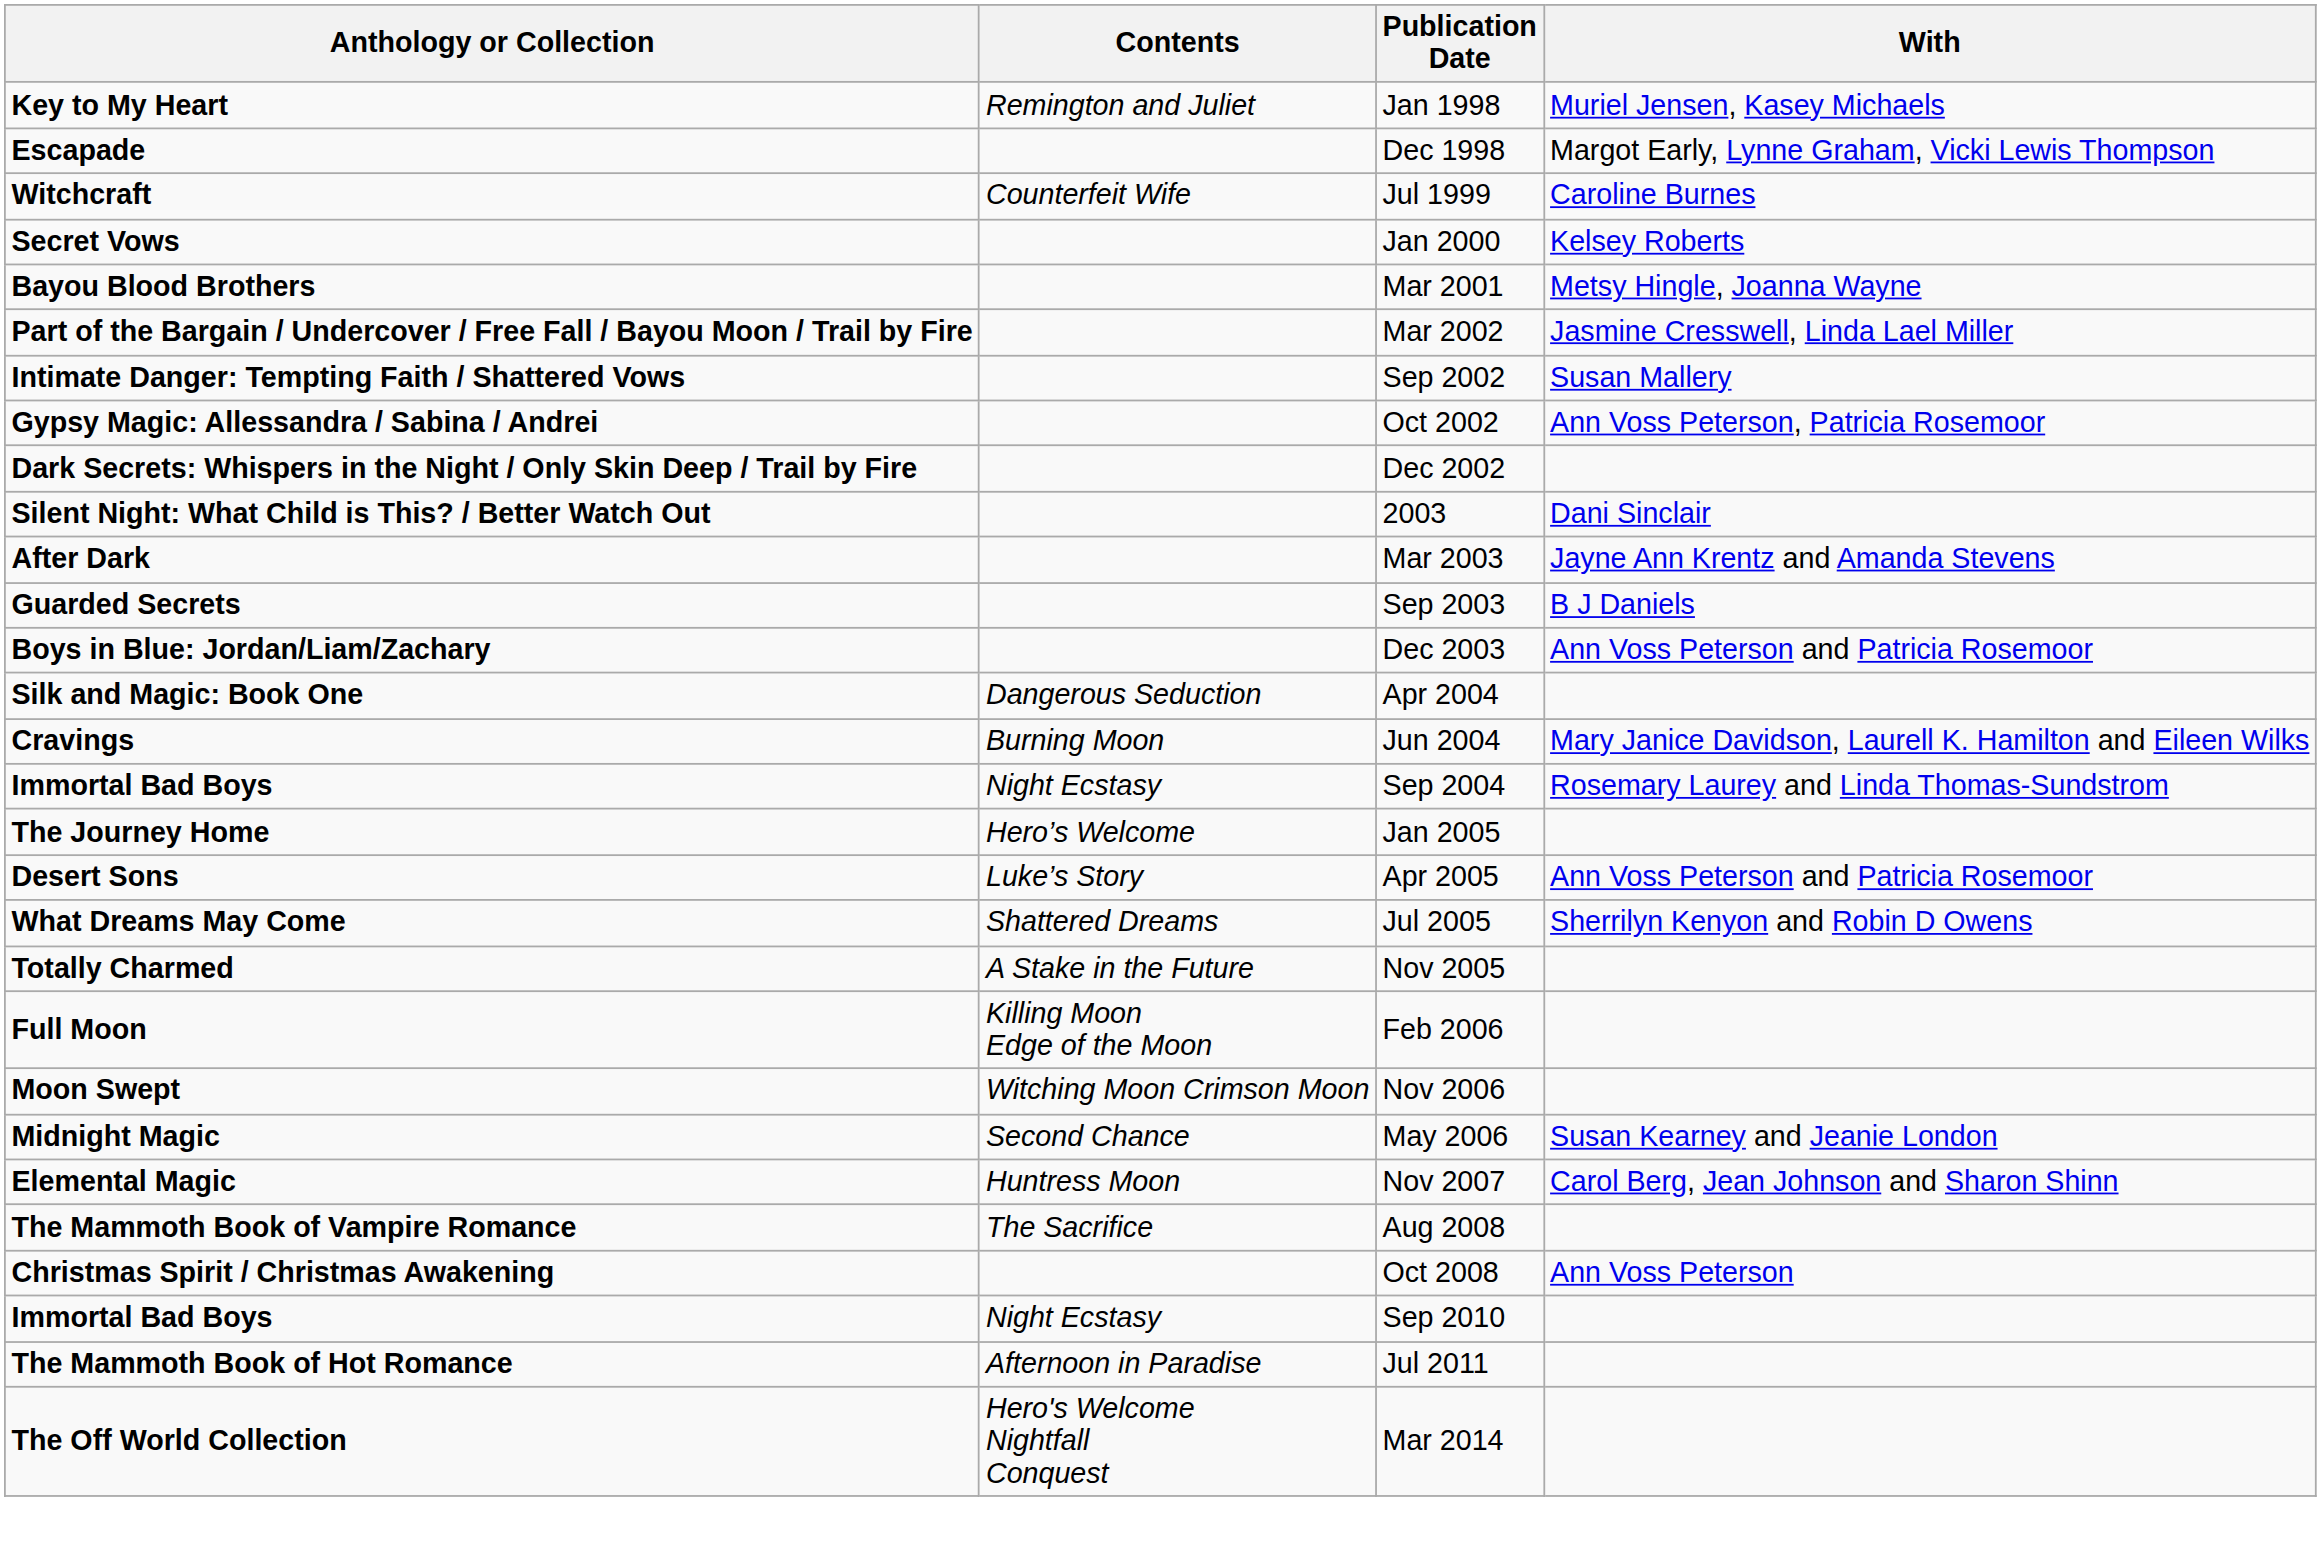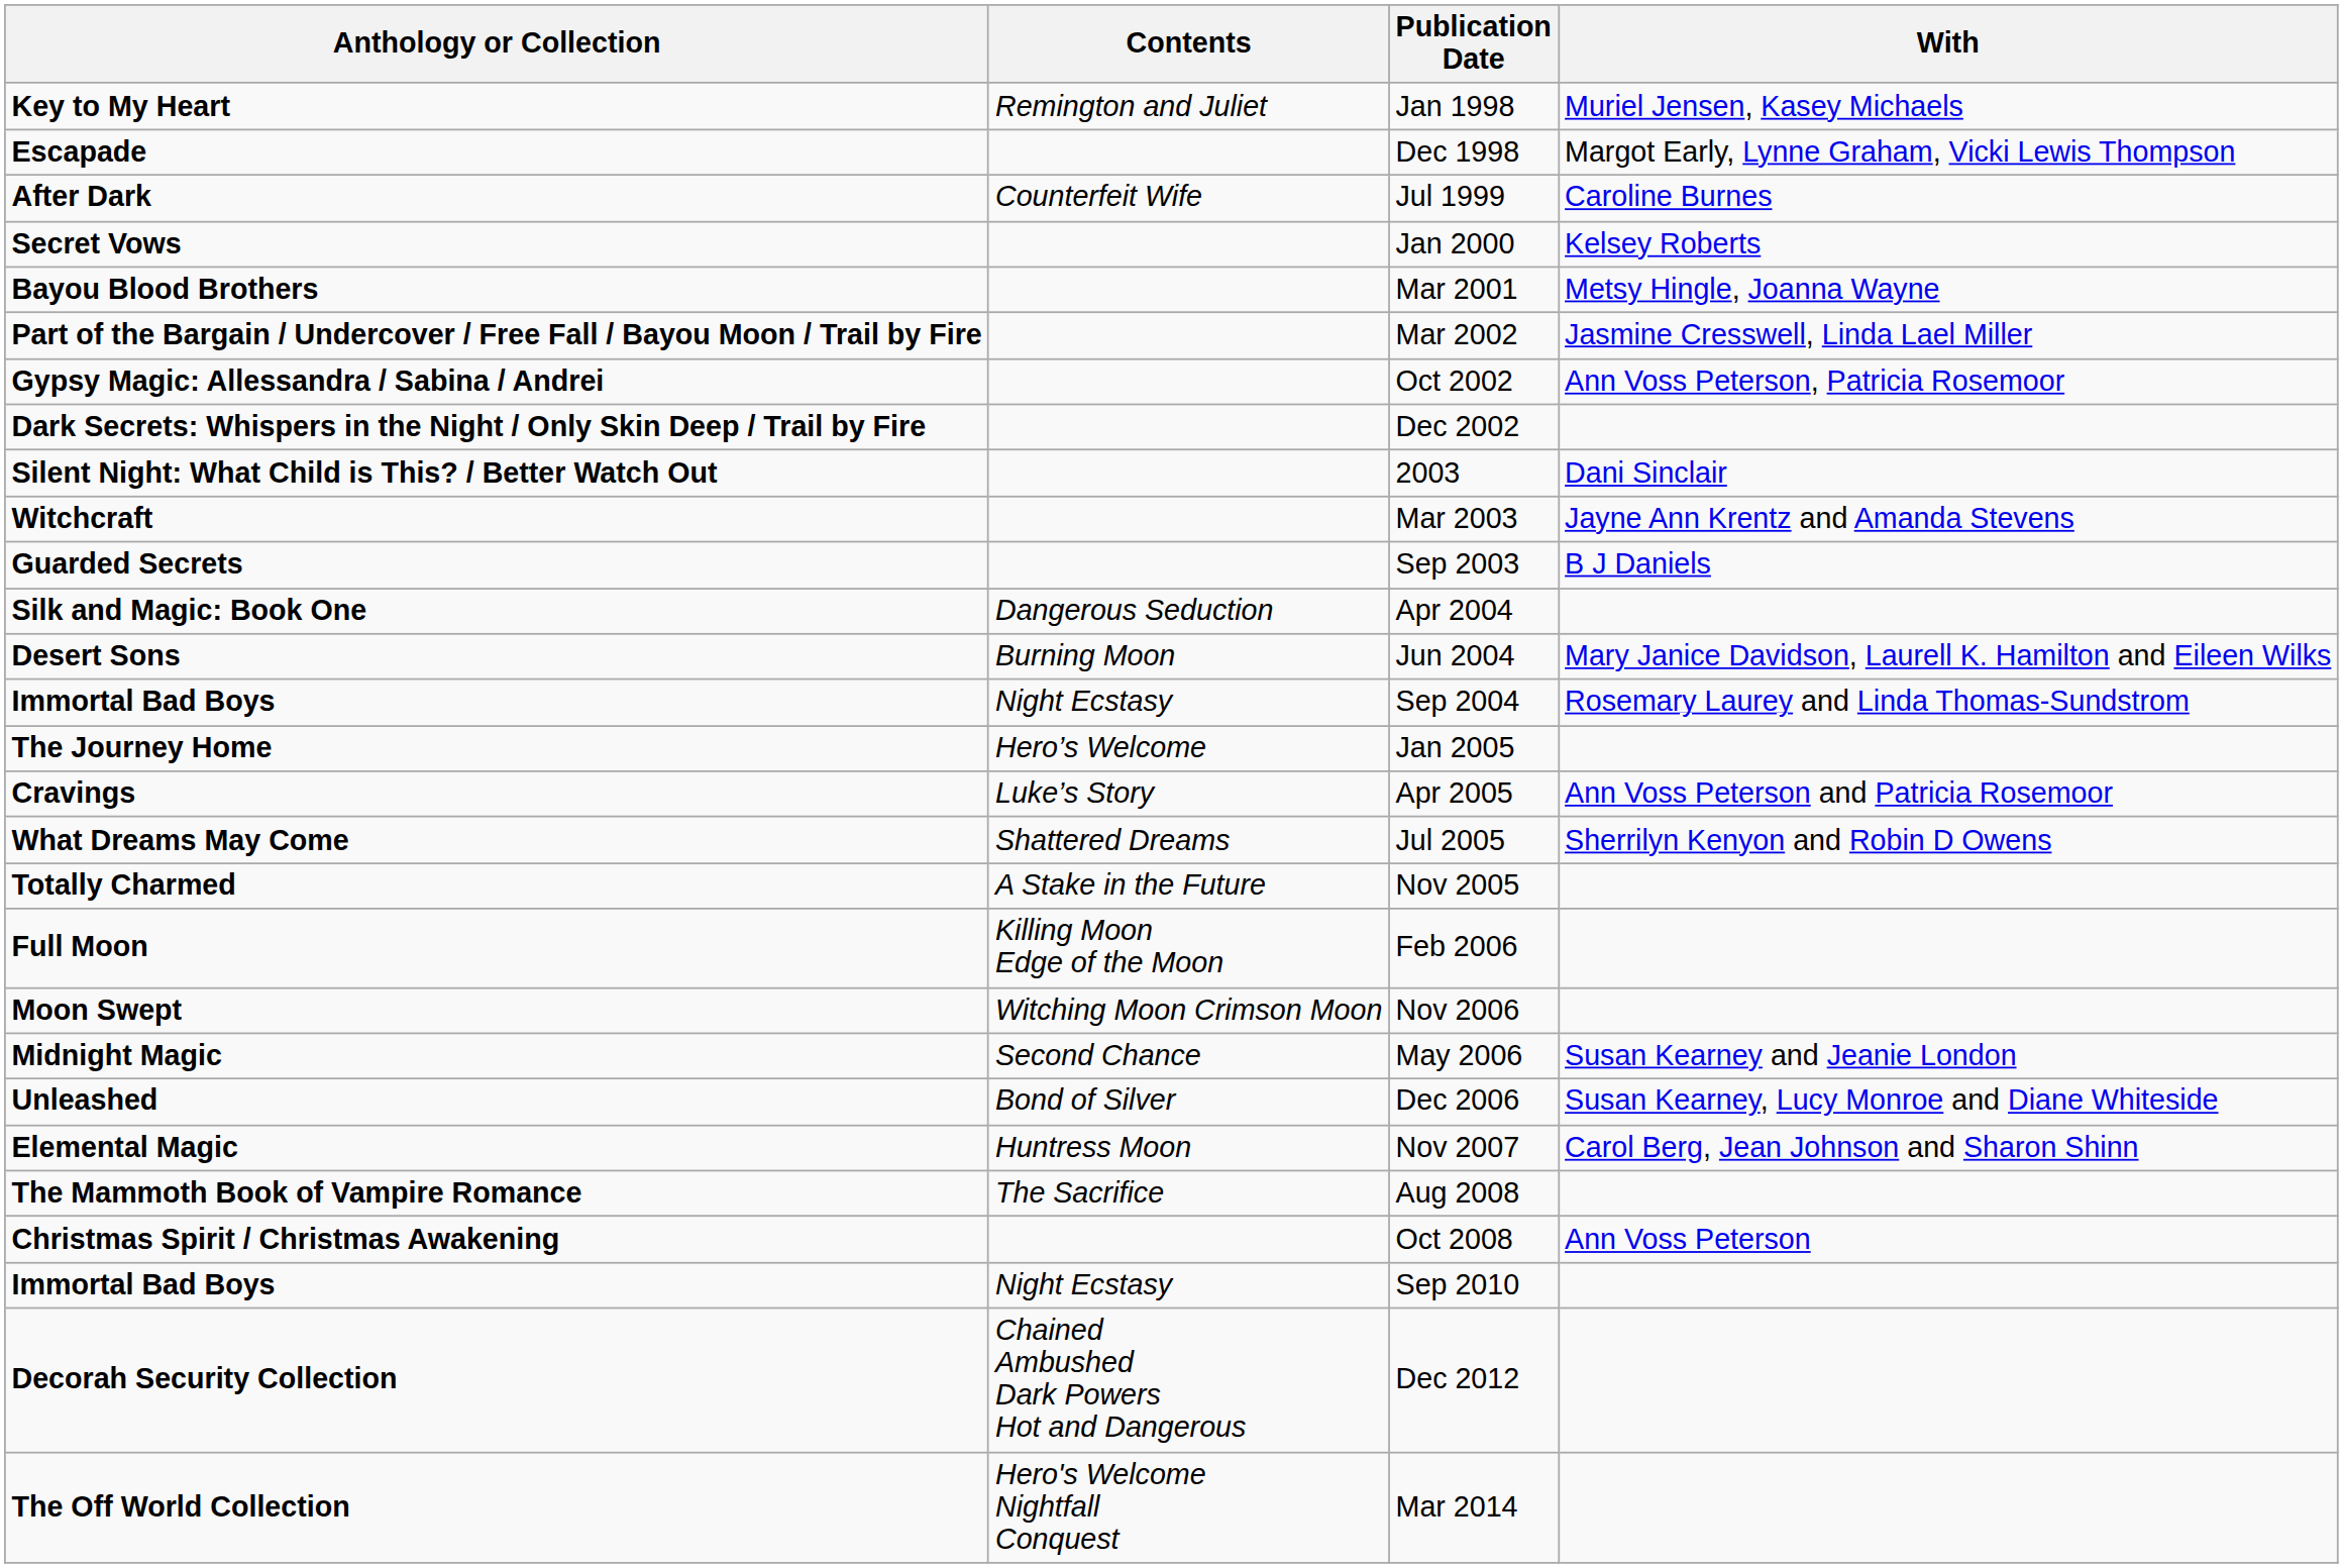Jul 1999 | Anthology or Collection: Witchcraft -> After Dark
- row: Intimate Danger: Tempting Faith / Shattered Vows | Sep 2002 | Susan Mallery
Mar 2003 | Anthology or Collection: After Dark -> Witchcraft
- row: Boys in Blue: Jordan/Liam/Zachary | Dec 2003 | Ann Voss Peterson and Patricia Rosemoor
Jun 2004 | Anthology or Collection: Cravings -> Desert Sons
Apr 2005 | Anthology or Collection: Desert Sons -> Cravings
+ row: Unleashed | Bond of Silver | Dec 2006 | Susan Kearney, Lucy Monroe and Diane Whiteside
- row: The Mammoth Book of Hot Romance | Afternoon in Paradise | Jul 2011
+ row: Decorah Security Collection | Chained Ambushed Dark Powers Hot and Dangerous | Dec 2012
